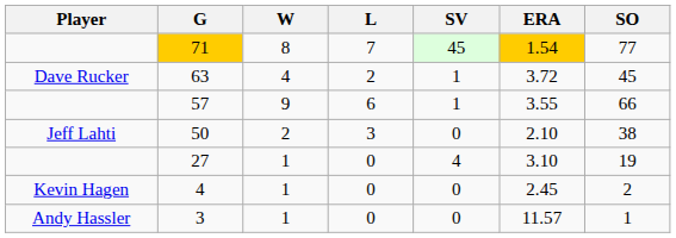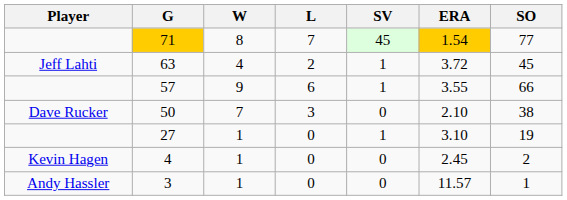63 | Player: Dave Rucker -> Jeff Lahti
50 | Player: Jeff Lahti -> Dave Rucker
50 | W: 2 -> 7
27 | SV: 4 -> 1
